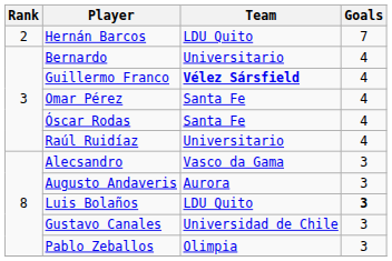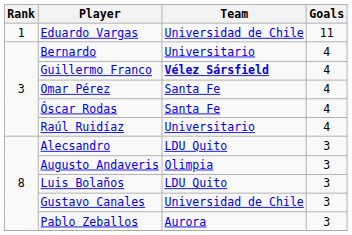+ row: 1 | Eduardo Vargas | Universidad de Chile | 11
- row: 2 | Hernán Barcos | LDU Quito | 7
Alecsandro | Team: Vasco da Gama -> LDU Quito
Augusto Andaveris | Team: Aurora -> Olimpia
Luis Bolaños | Goals: bold -> normal
Pablo Zeballos | Team: Olimpia -> Aurora
